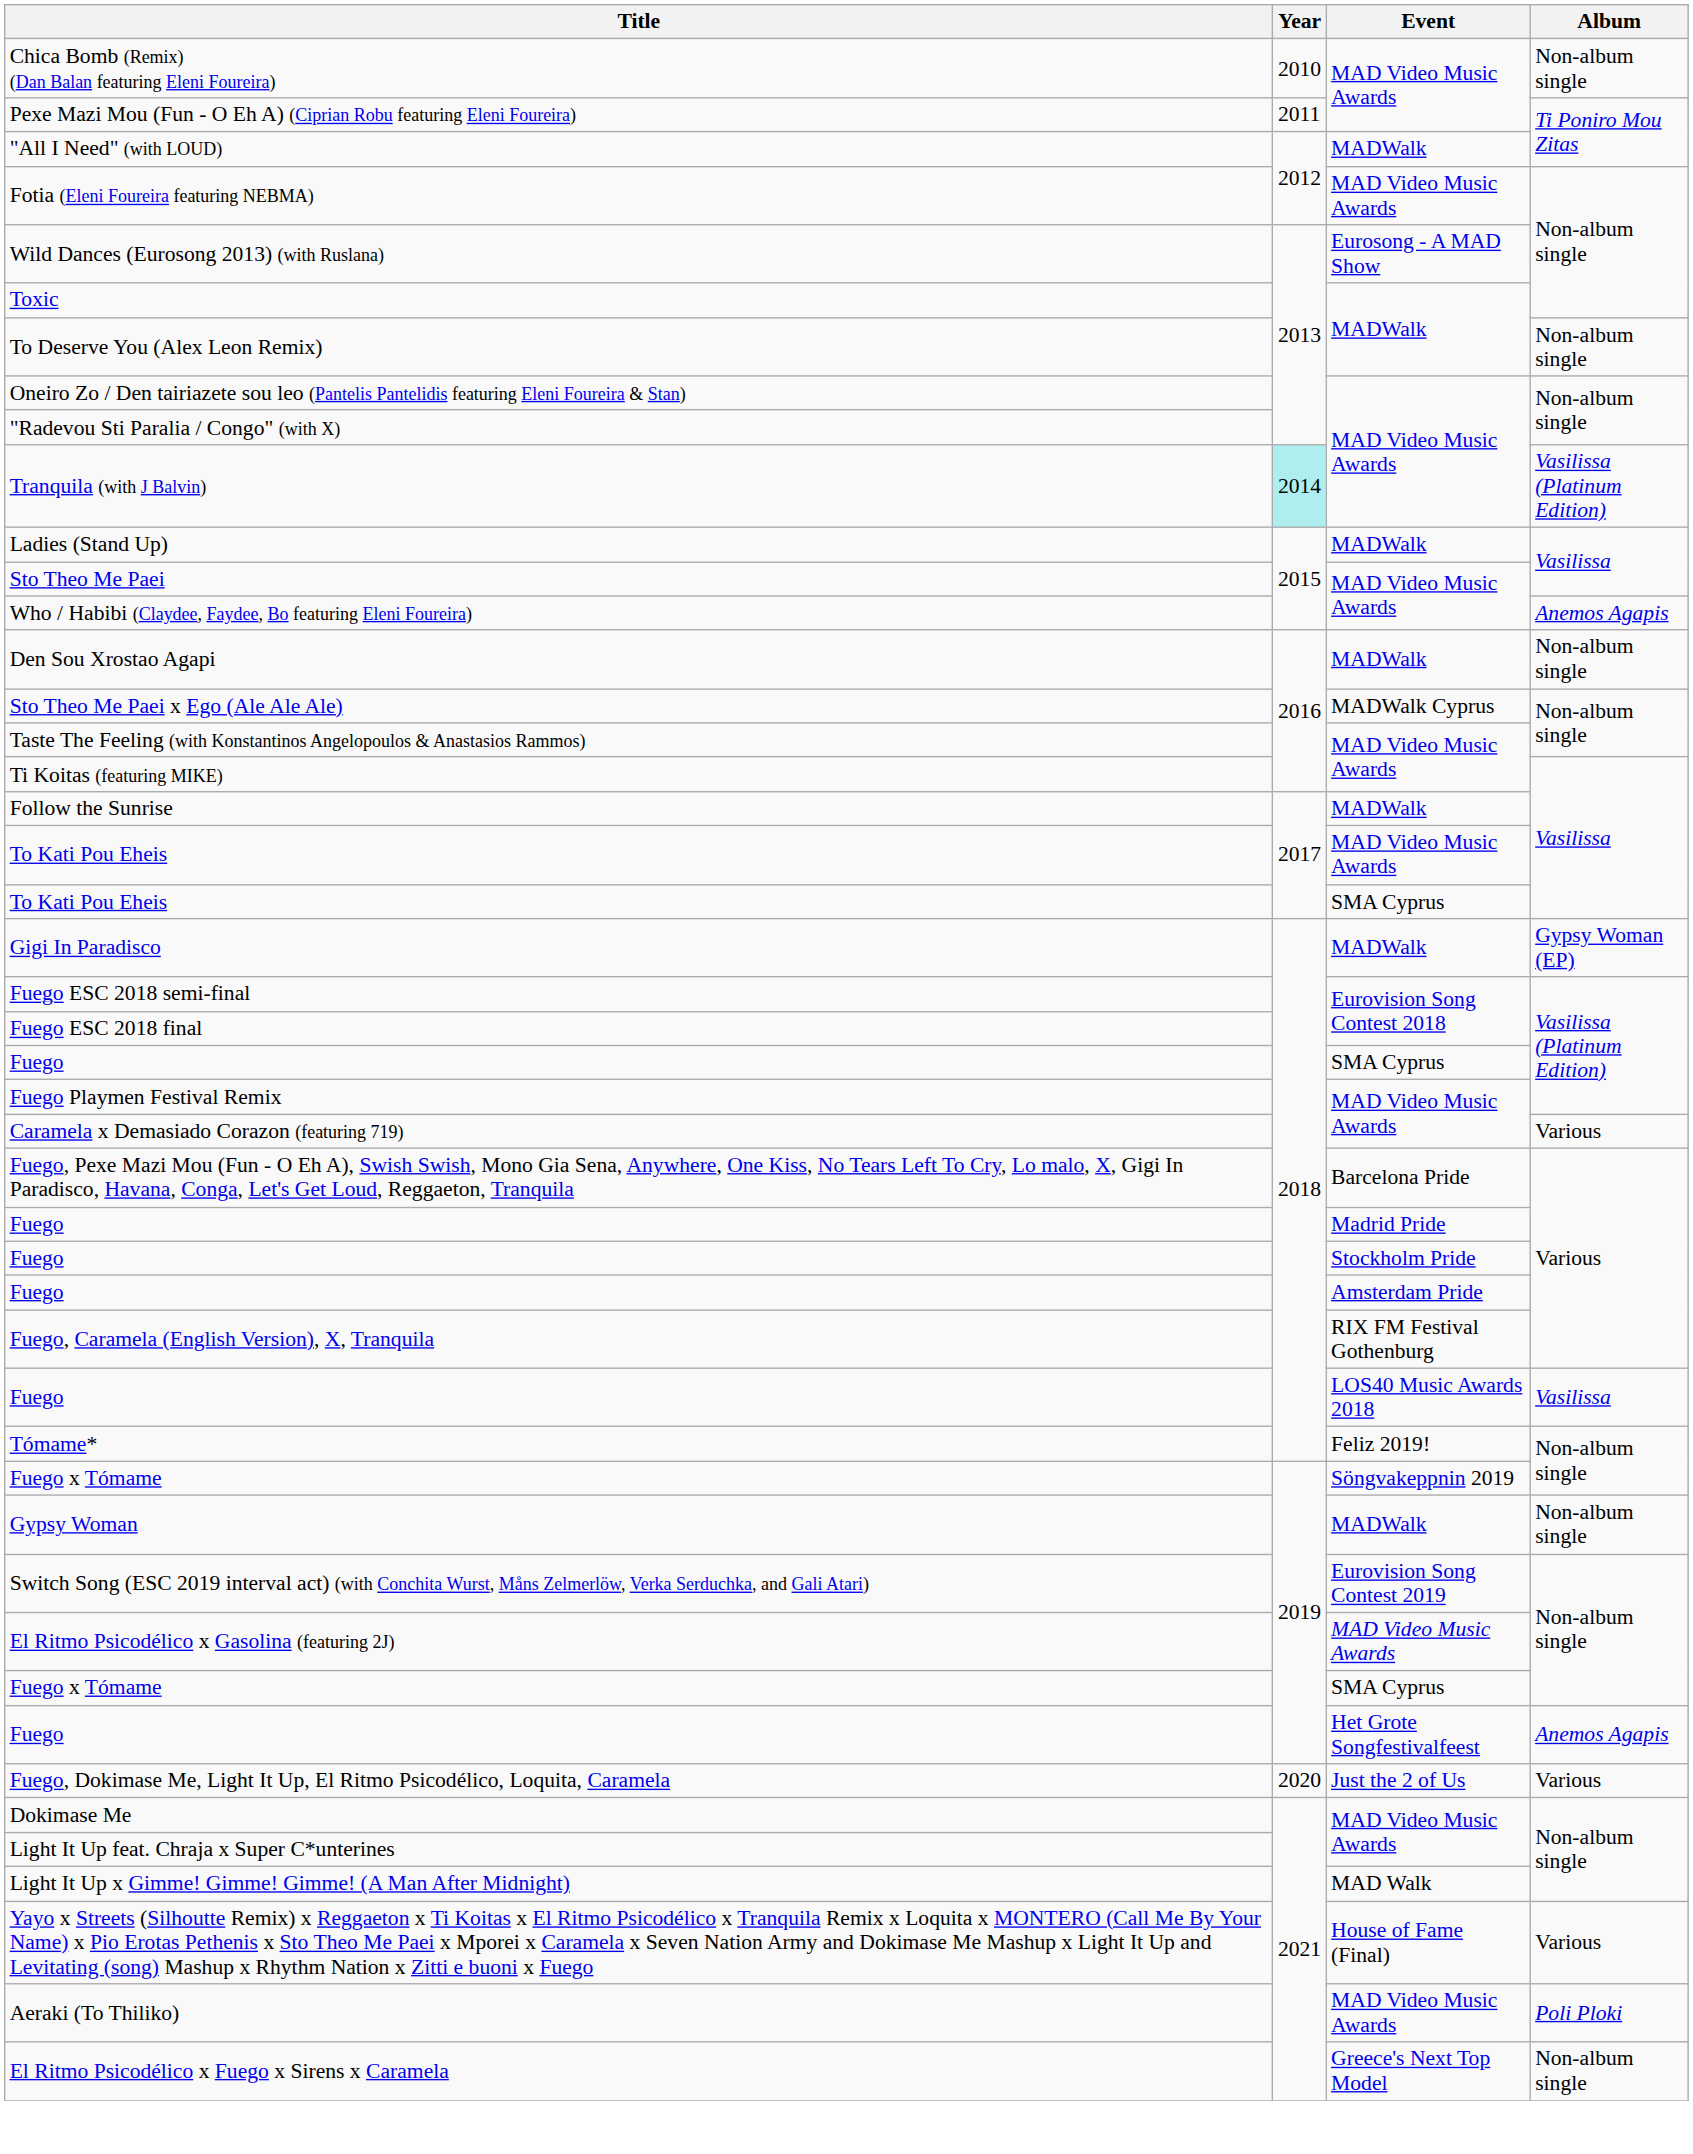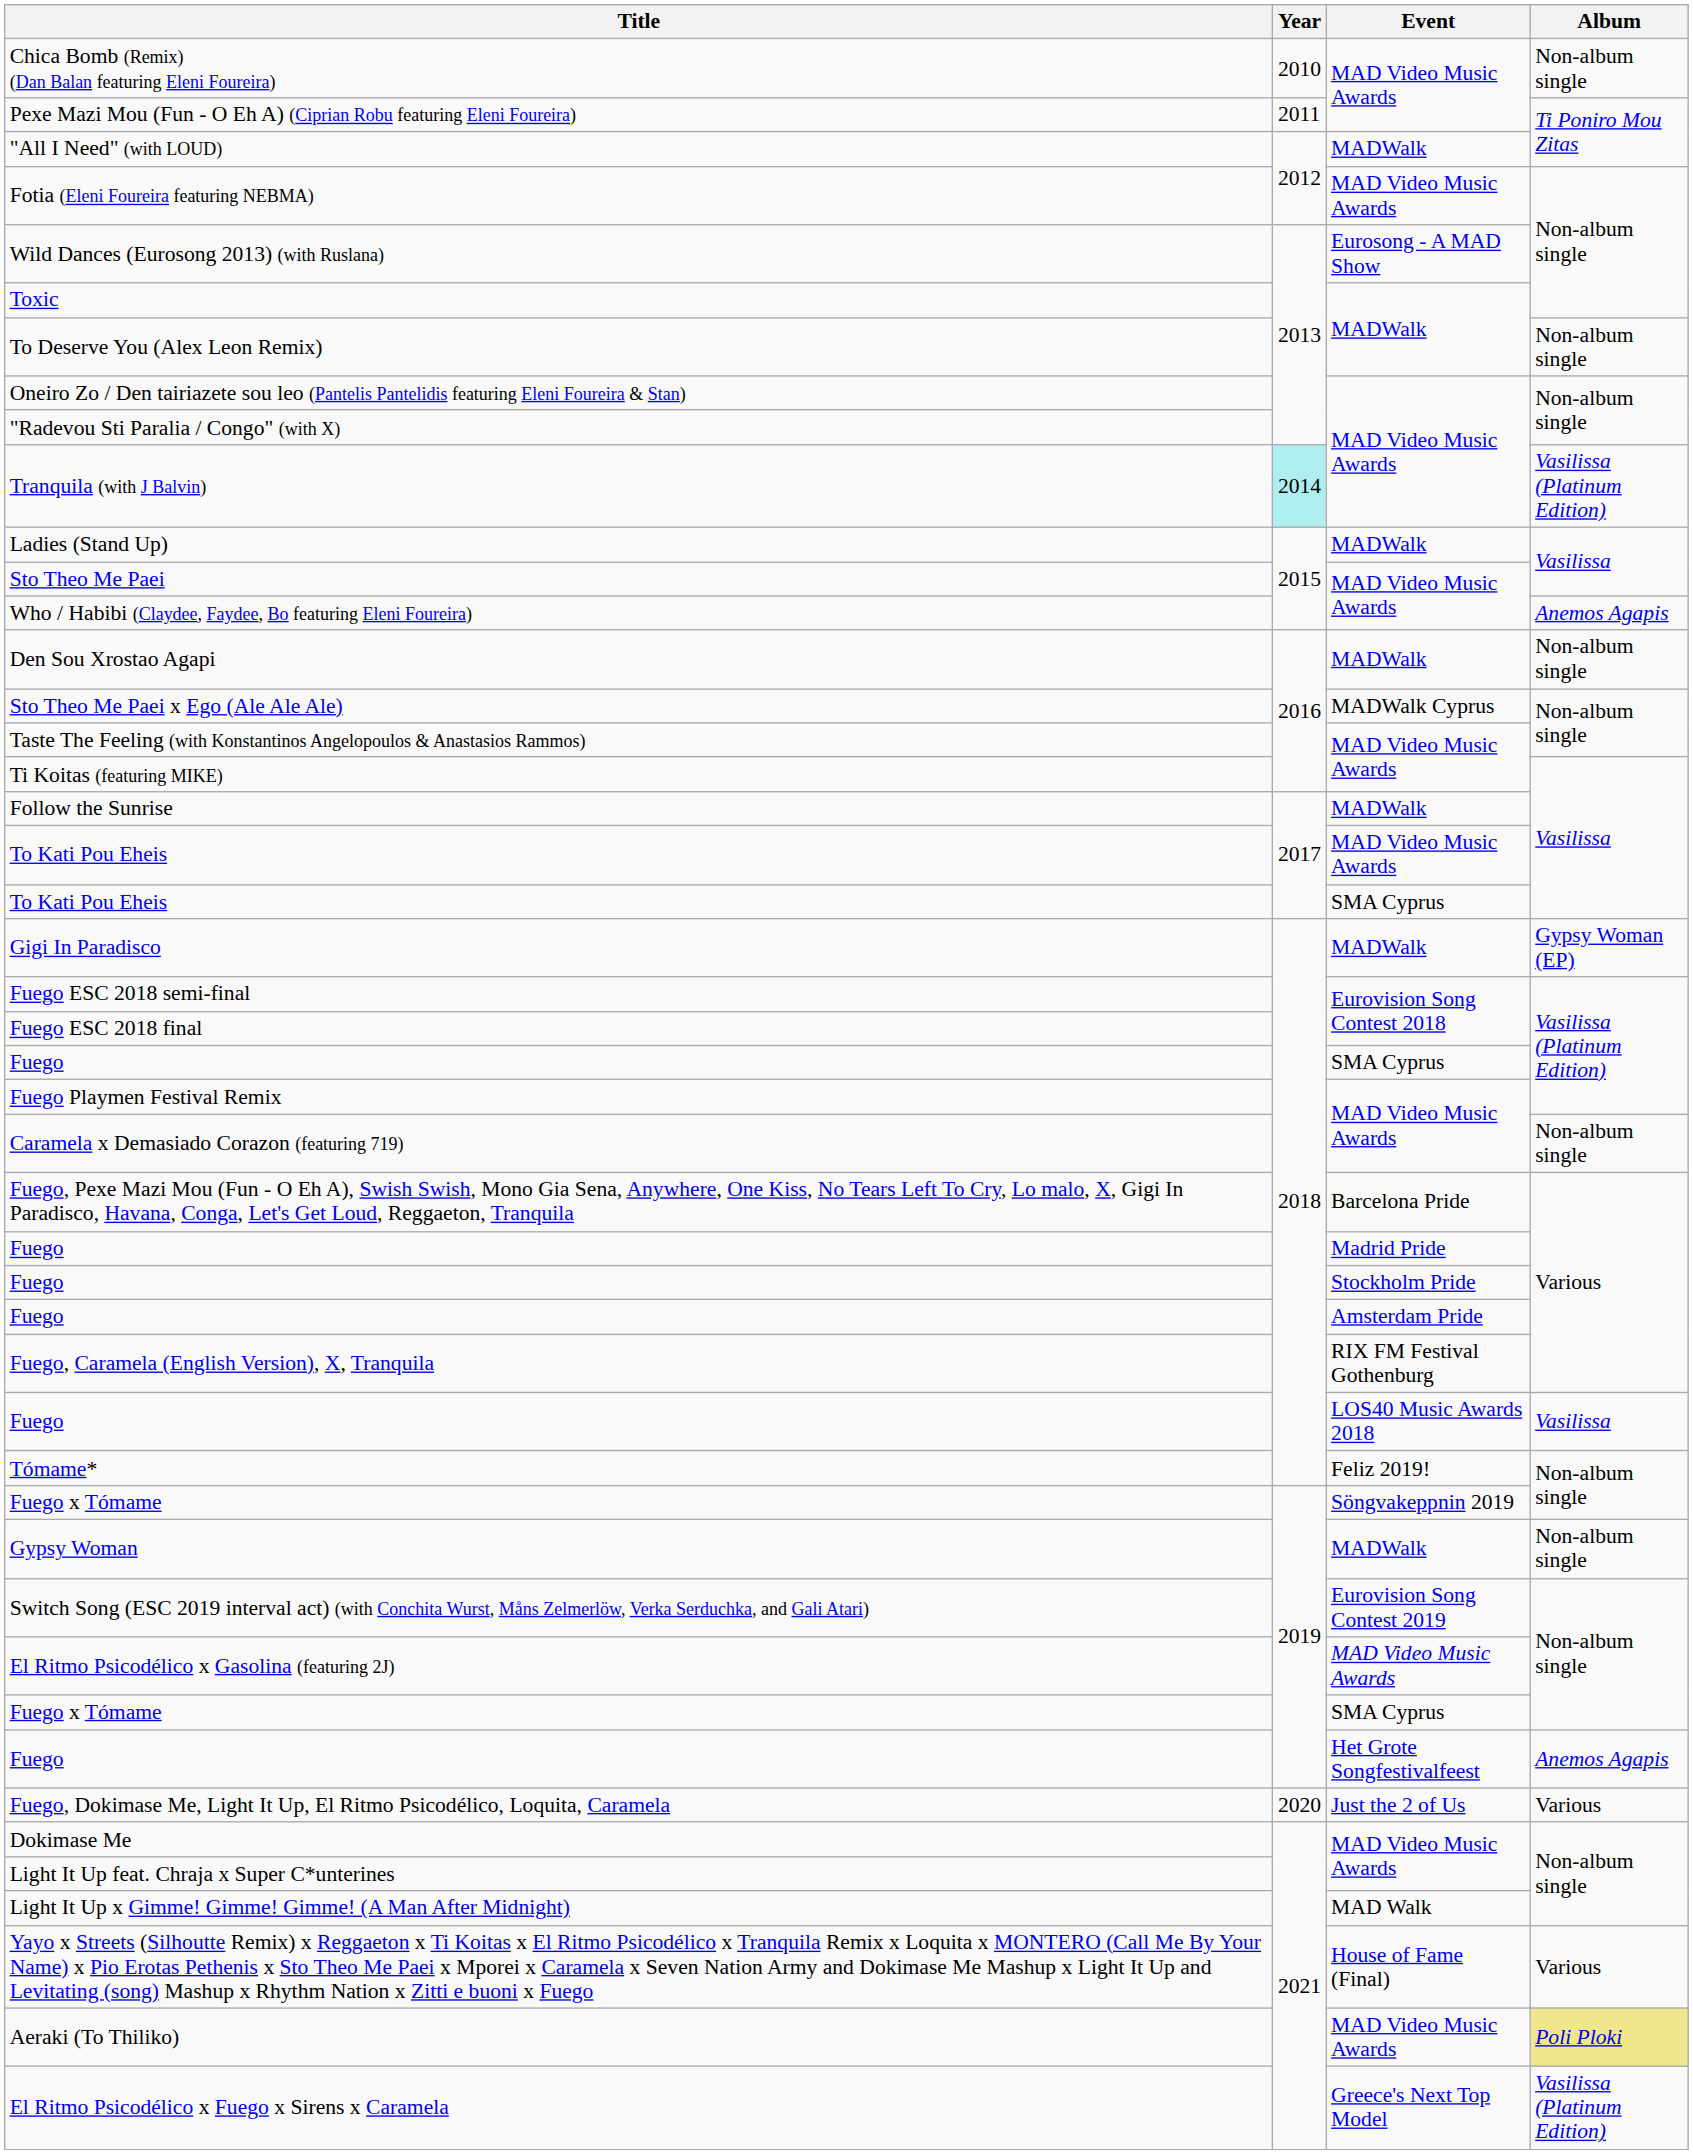Caramela x Demasiado Corazon (featuring 719) | Album: Various -> Non-album single
Aeraki (To Thiliko) | Album: no background -> khaki background
El Ritmo Psicodélico x Fuego x Sirens x Caramela | Album: Non-album single -> Vasilissa (Platinum Edition)
